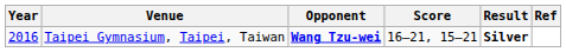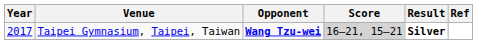Taipei Gymnasium, Taipei, Taiwan | Year: 2016 -> 2017
Taipei Gymnasium, Taipei, Taiwan | Score: no background -> lightgrey background
